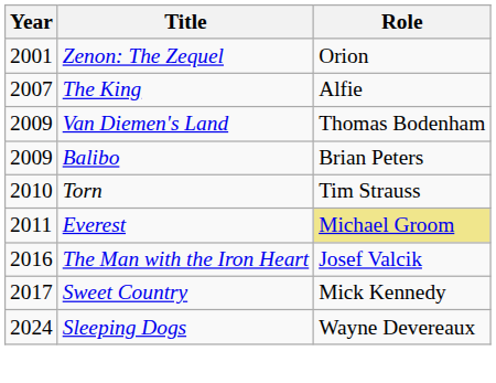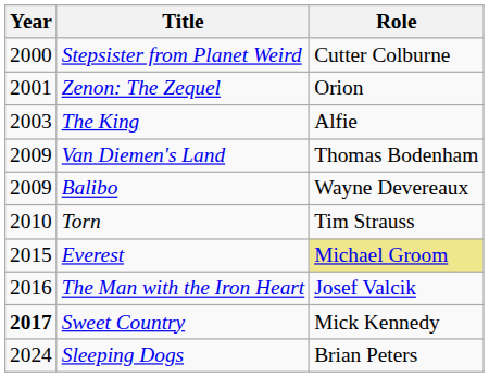+ row: 2000 | Stepsister from Planet Weird | Cutter Colburne
The King | Year: 2007 -> 2003
Balibo | Role: Brian Peters -> Wayne Devereaux
Everest | Year: 2011 -> 2015
Sweet Country | Year: normal -> bold
Sleeping Dogs | Role: Wayne Devereaux -> Brian Peters
